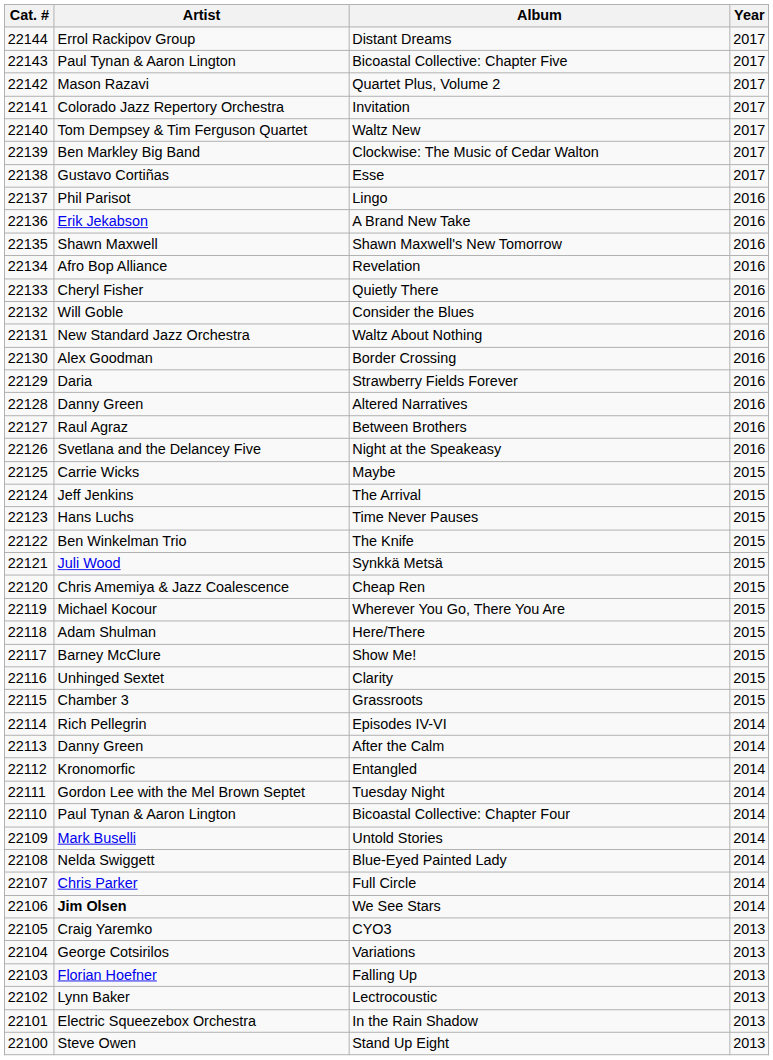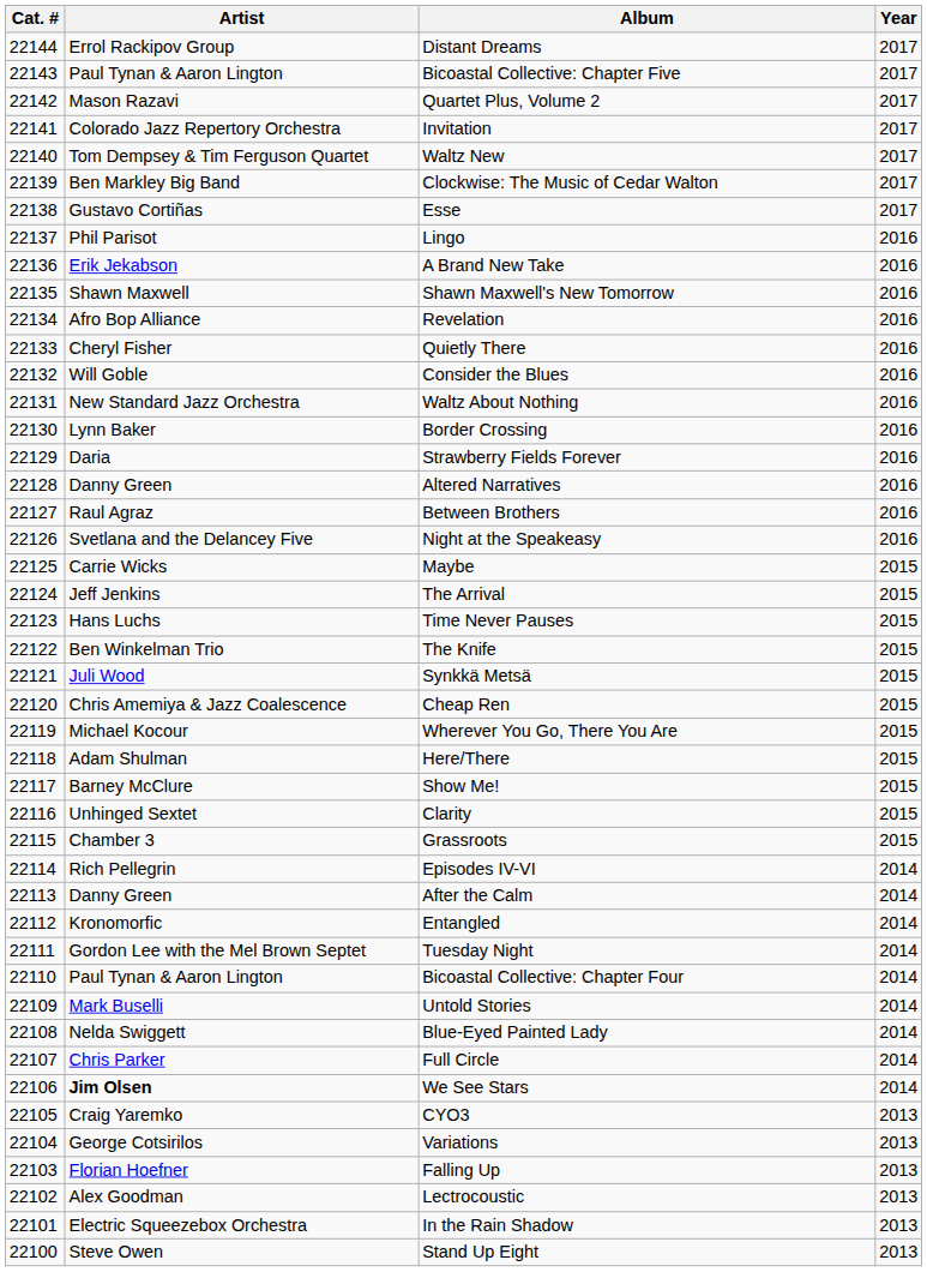Border Crossing | Artist: Alex Goodman -> Lynn Baker
Lectrocoustic | Artist: Lynn Baker -> Alex Goodman
